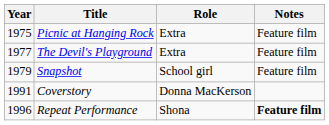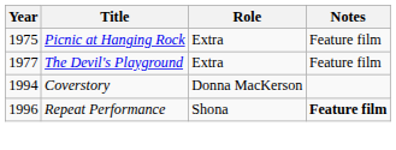- row: 1979 | Snapshot | School girl | Feature film
Coverstory | Year: 1991 -> 1994
